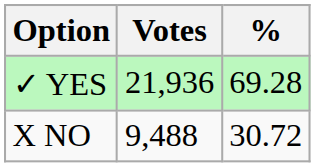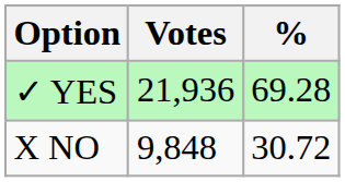X NO | Votes: 9,488 -> 9,848
